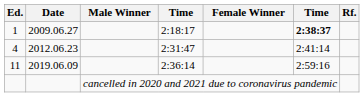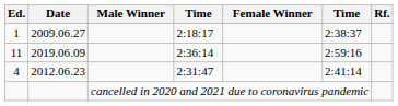1 | column 6: bold -> normal
rows swapped: 4 <-> 11
